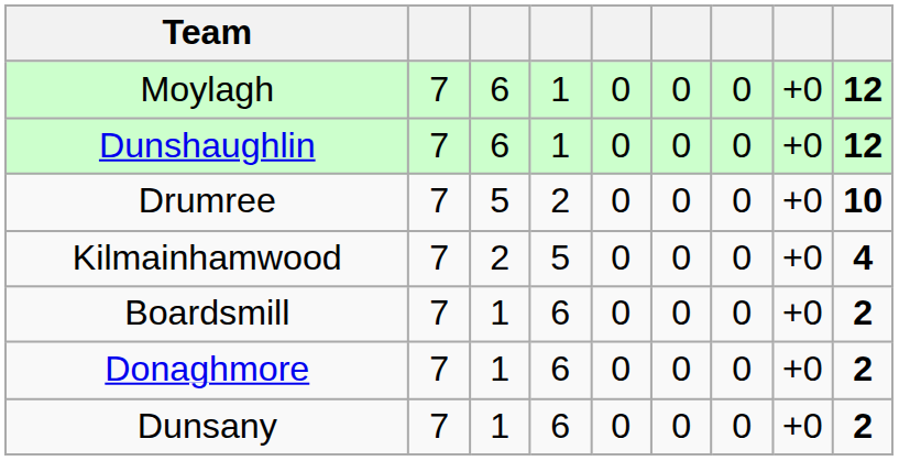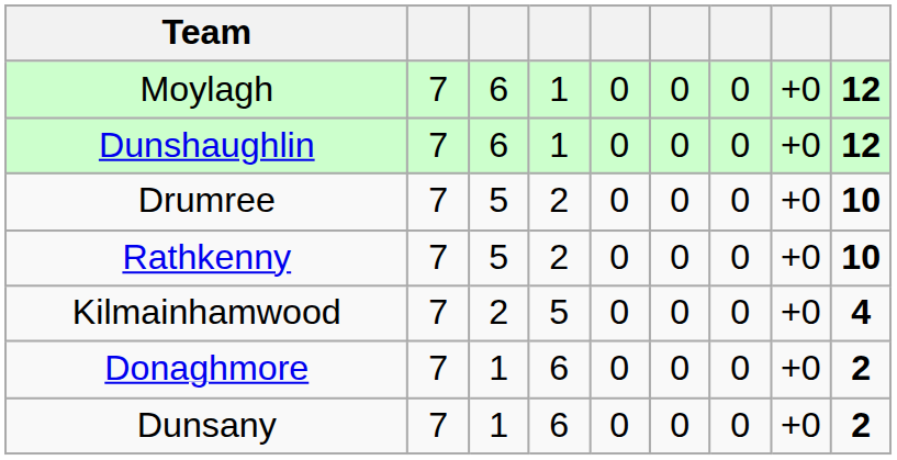+ row: Rathkenny | 7 | 5 | 2 | 0 | 0 | 0 | +0 | 10
- row: Boardsmill | 7 | 1 | 6 | 0 | 0 | 0 | +0 | 2
